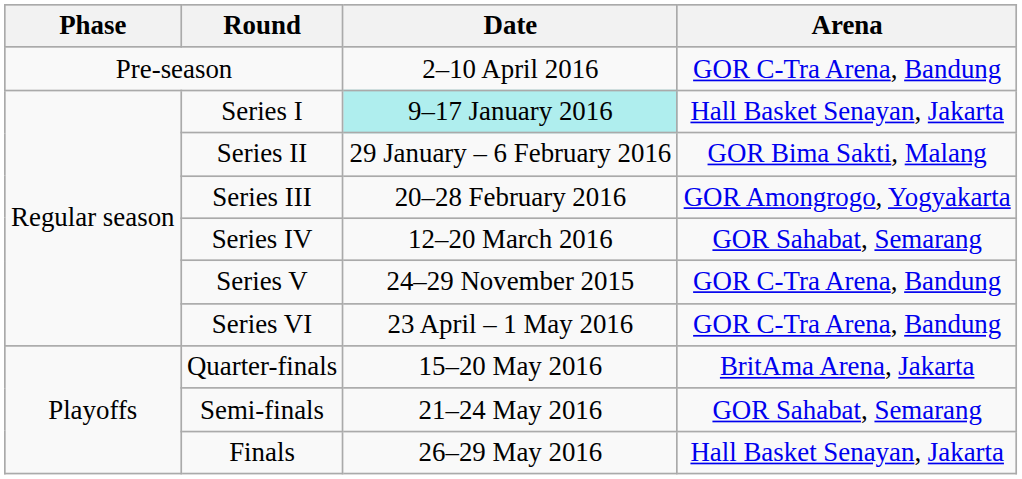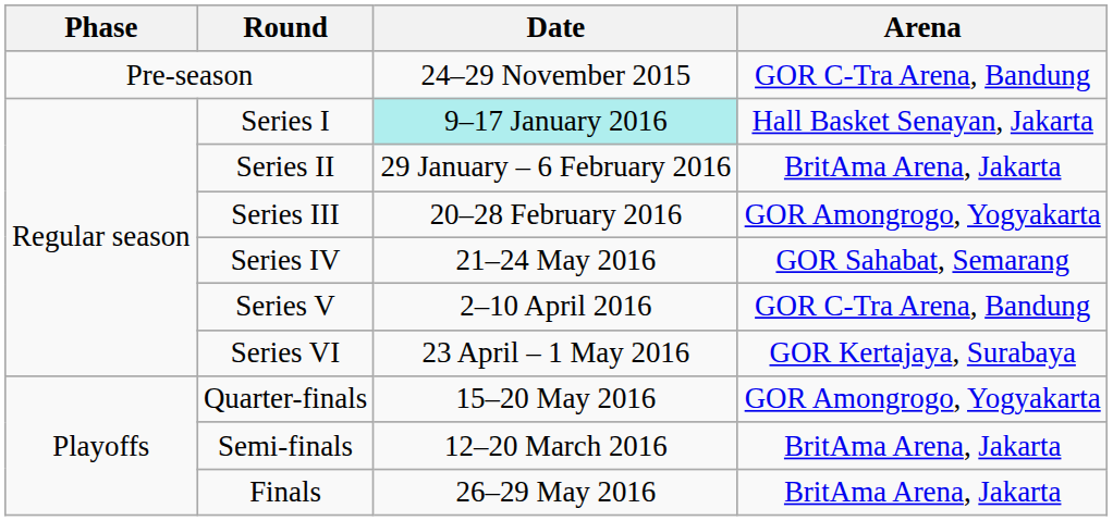Pre-season | Date: 2–10 April 2016 -> 24–29 November 2015
Series II | Arena: GOR Bima Sakti, Malang -> BritAma Arena, Jakarta
Series IV | Date: 12–20 March 2016 -> 21–24 May 2016
Series V | Date: 24–29 November 2015 -> 2–10 April 2016
Series VI | Arena: GOR C-Tra Arena, Bandung -> GOR Kertajaya, Surabaya
Quarter-finals | Arena: BritAma Arena, Jakarta -> GOR Amongrogo, Yogyakarta
Semi-finals | Date: 21–24 May 2016 -> 12–20 March 2016
Semi-finals | Arena: GOR Sahabat, Semarang -> BritAma Arena, Jakarta
Finals | Arena: Hall Basket Senayan, Jakarta -> BritAma Arena, Jakarta
